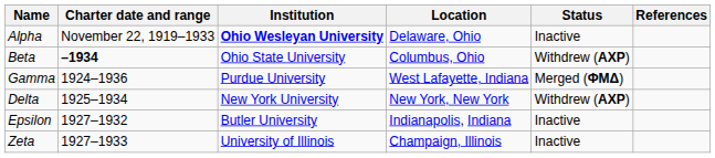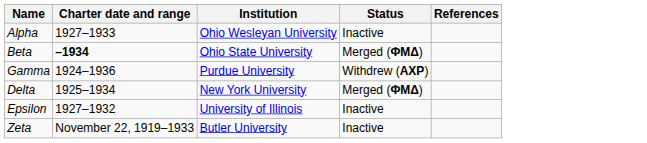- column: Location | Delaware, Ohio | Columbus, Ohio | West Lafayette, Indiana | New York, New York | Indianapolis, Indiana | Champaign, Illinois
Alpha | Charter date and range: November 22, 1919–1933 -> 1927–1933
Alpha | Institution: bold -> normal
Beta | Status: Withdrew (ΑΧΡ) -> Merged (ΦΜΔ)
Gamma | Status: Merged (ΦΜΔ) -> Withdrew (ΑΧΡ)
Delta | Status: Withdrew (ΑΧΡ) -> Merged (ΦΜΔ)
Epsilon | Institution: Butler University -> University of Illinois
Zeta | Charter date and range: 1927–1933 -> November 22, 1919–1933
Zeta | Institution: University of Illinois -> Butler University
